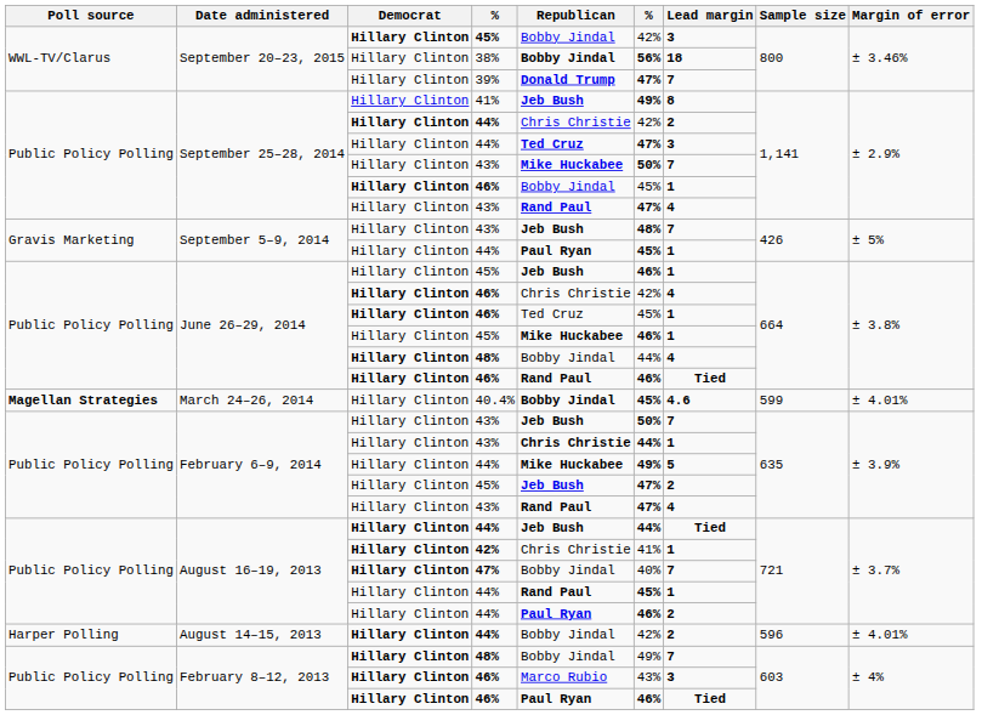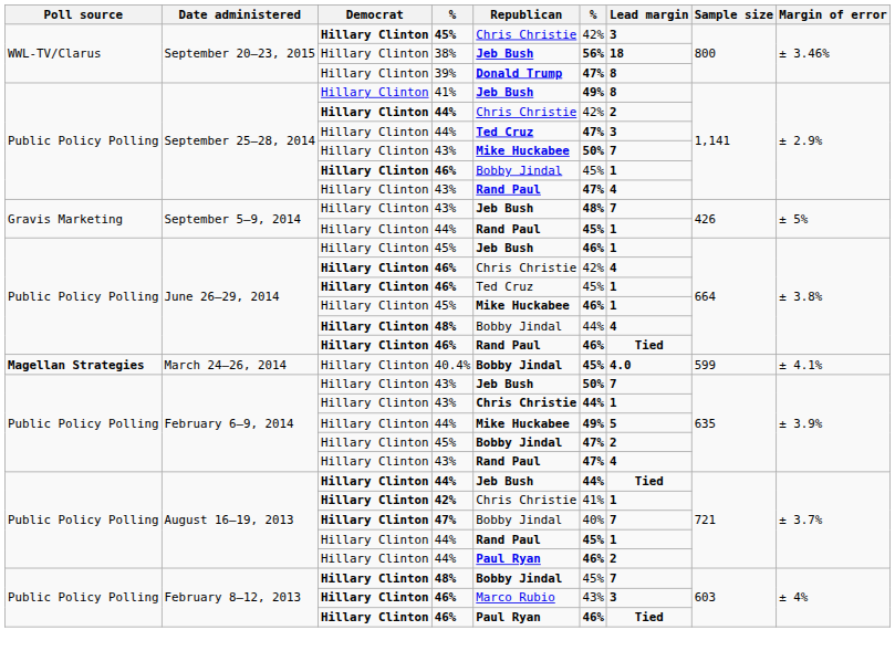September 20–23, 2015 / 45% | Republican: Bobby Jindal -> Chris Christie
38% | Republican: Bobby Jindal -> Jeb Bush
39% | Lead margin: 7 -> 8
September 5–9, 2014 / 44% | Republican: Paul Ryan -> Rand Paul
40.4% | Lead margin: 4.6 -> 4.0
40.4% | Margin of error: ± 4.01% -> ± 4.1%
February 6–9, 2014 / 45% | Republican: Jeb Bush -> Bobby Jindal
- row: Harper Polling | August 14–15, 2013 | Hillary Clinton | 44% | Bobby Jindal | 42% | 2 | 596 | ± 4.01%
February 8–12, 2013 / 48% | Republican: normal -> bold
February 8–12, 2013 / 48% | column 6: 49% -> 45%
